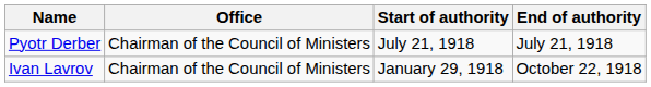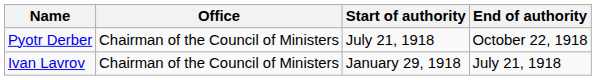Pyotr Derber | End of authority: July 21, 1918 -> October 22, 1918
Ivan Lavrov | End of authority: October 22, 1918 -> July 21, 1918
